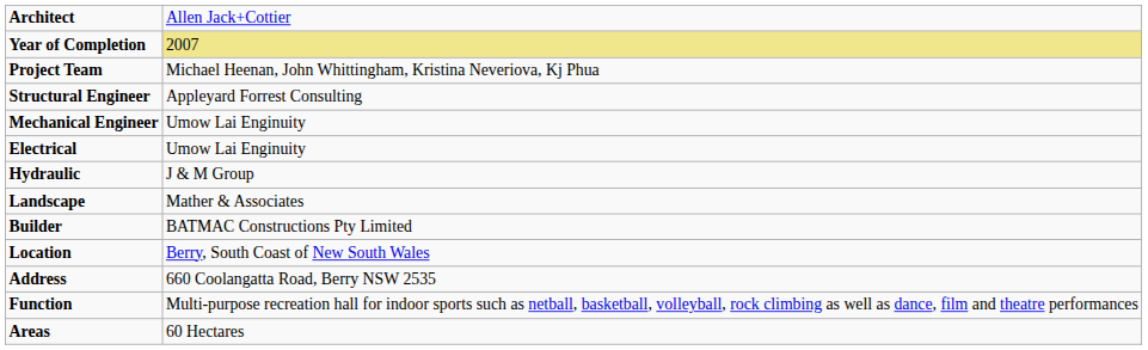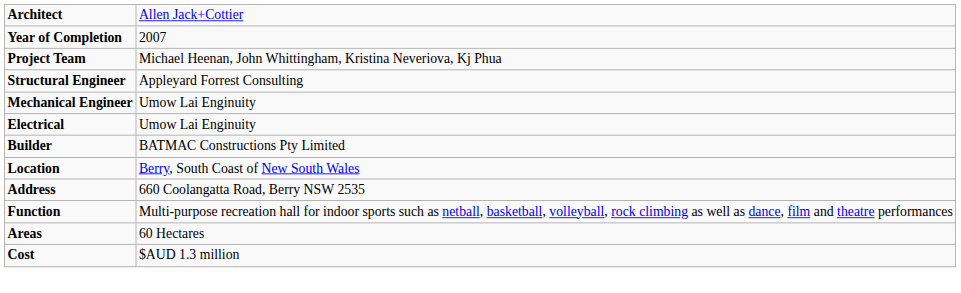Year of Completion | column 2: khaki background -> no background
- row: Hydraulic | J & M Group
- row: Landscape | Mather & Associates
+ row: Cost | $AUD 1.3 million
